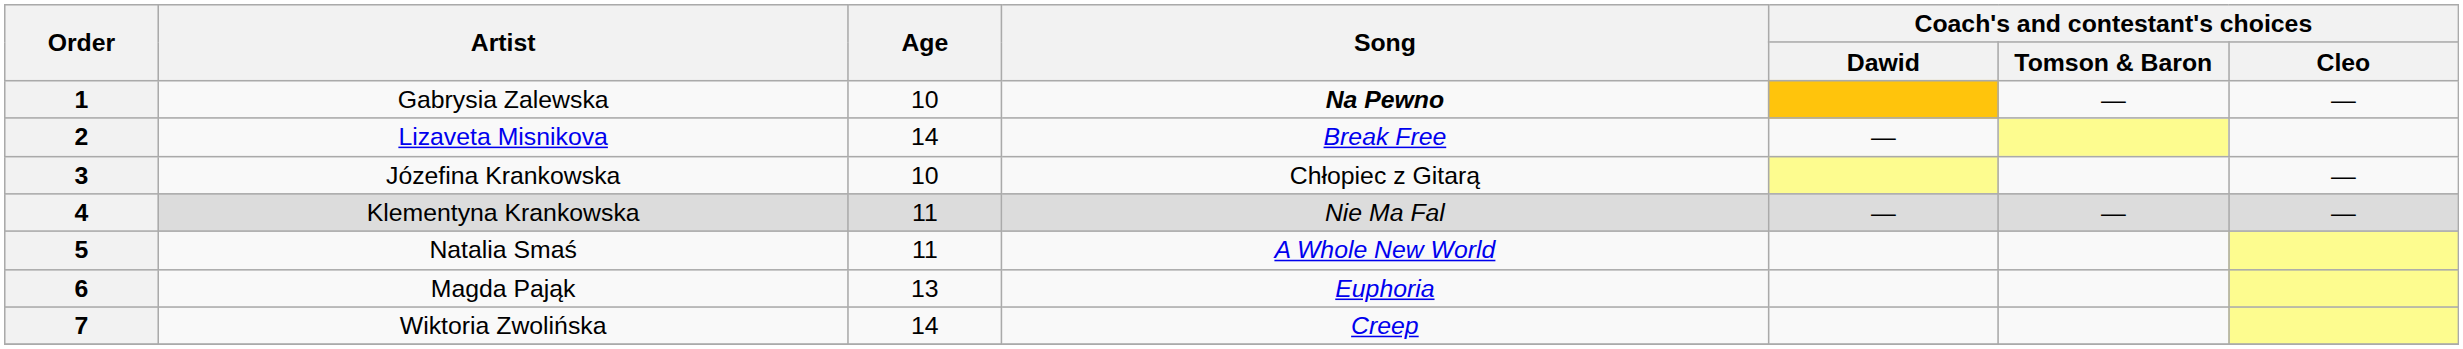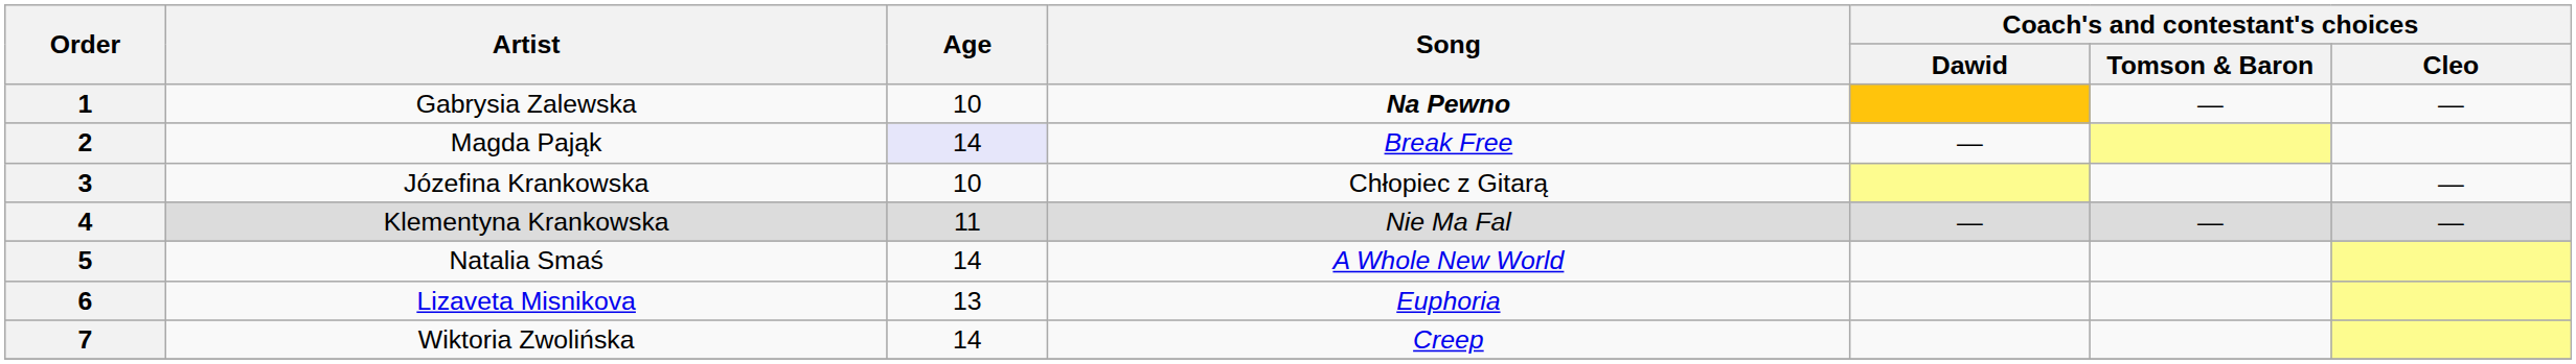2 | Artist: Lizaveta Misnikova -> Magda Pająk
2 | Age: no background -> lavender background
5 | Age: 11 -> 14
6 | Artist: Magda Pająk -> Lizaveta Misnikova
